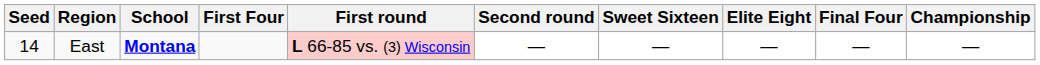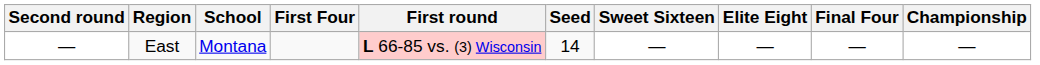columns swapped: Seed <-> Second round
East | School: bold -> normal
